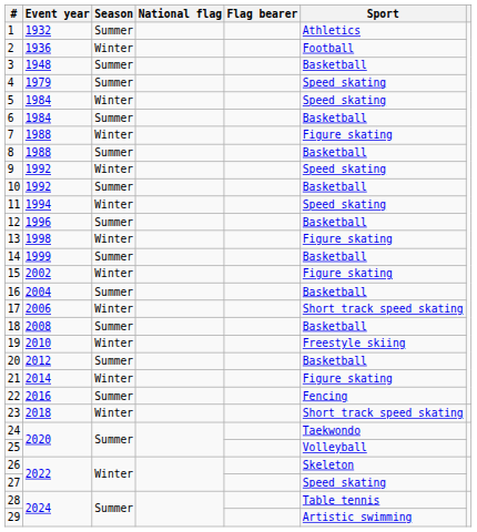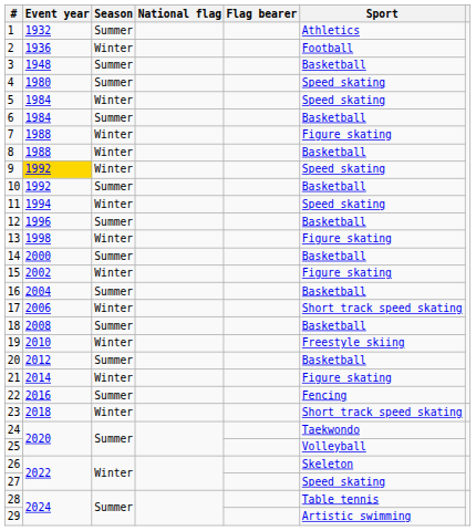4 | Event year: 1979 -> 1980
8 | Season: Summer -> Winter
9 | Event year: no background -> gold background
14 | Event year: 1999 -> 2000
